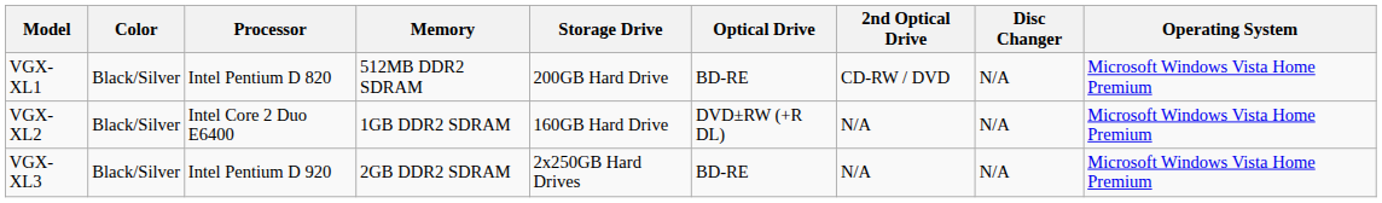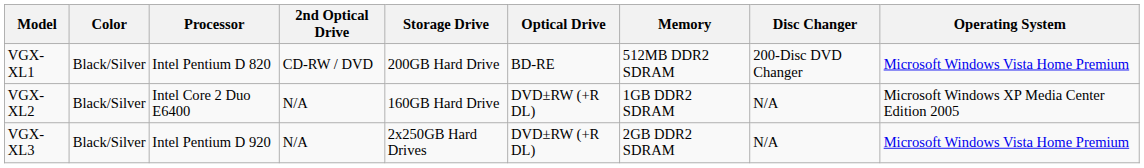columns swapped: Memory <-> 2nd Optical Drive
VGX-XL1 | Disc Changer: N/A -> 200-Disc DVD Changer
VGX-XL2 | Operating System: Microsoft Windows Vista Home Premium -> Microsoft Windows XP Media Center Edition 2005
VGX-XL3 | Optical Drive: BD-RE -> DVD±RW (+R DL)
